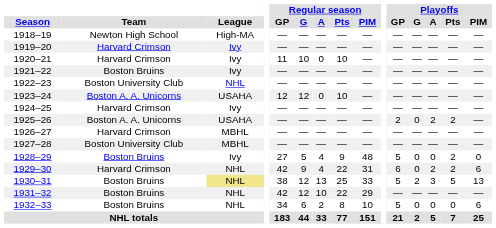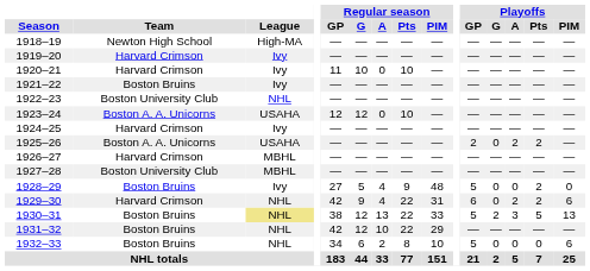1930–31 | Regular season / Pts: 25 -> 22
